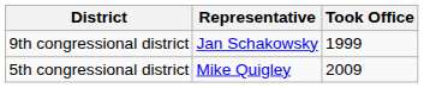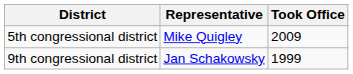rows swapped: 9th congressional district <-> 5th congressional district
